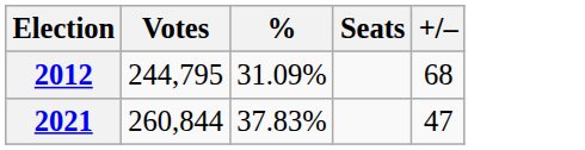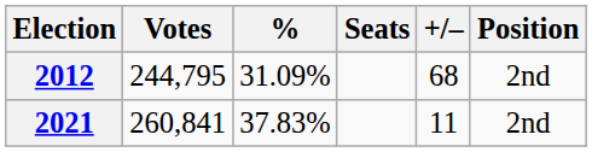+ column: Position | 2nd | 2nd
2021 | Votes: 260,844 -> 260,841
2021 | +/–: 47 -> 11
